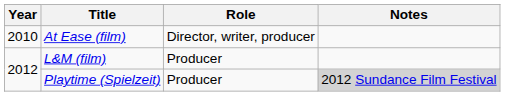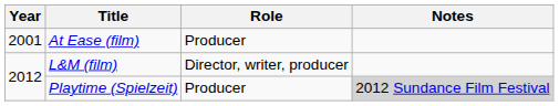At Ease (film) | Year: 2010 -> 2001
At Ease (film) | Role: Director, writer, producer -> Producer
L&M (film) | Role: Producer -> Director, writer, producer
